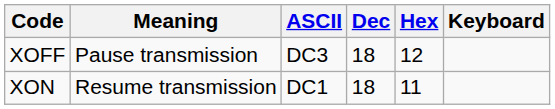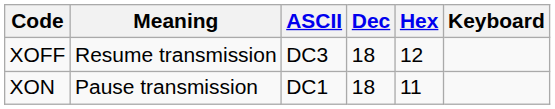XOFF | Meaning: Pause transmission -> Resume transmission
XON | Meaning: Resume transmission -> Pause transmission
